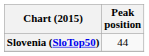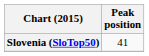Slovenia (SloTop50) | Peak position: 44 -> 41
